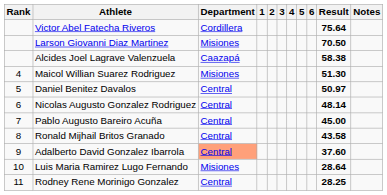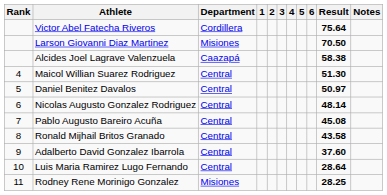Maicol Willian Suarez Rodriguez | Department: Misiones -> Central
Pablo Augusto Bareiro Acuña | Result: 45.00 -> 45.08
Adalberto David Gonzalez Ibarrola | Department: lightsalmon background -> no background
Luis Maria Ramirez Lugo Fernando | Department: Misiones -> Central
Rodney Rene Morinigo Gonzalez | Department: Central -> Misiones
